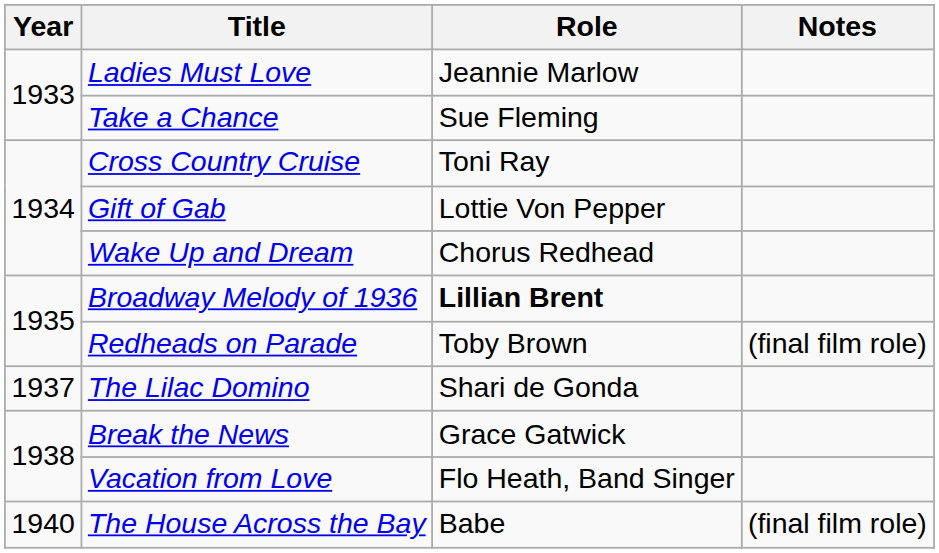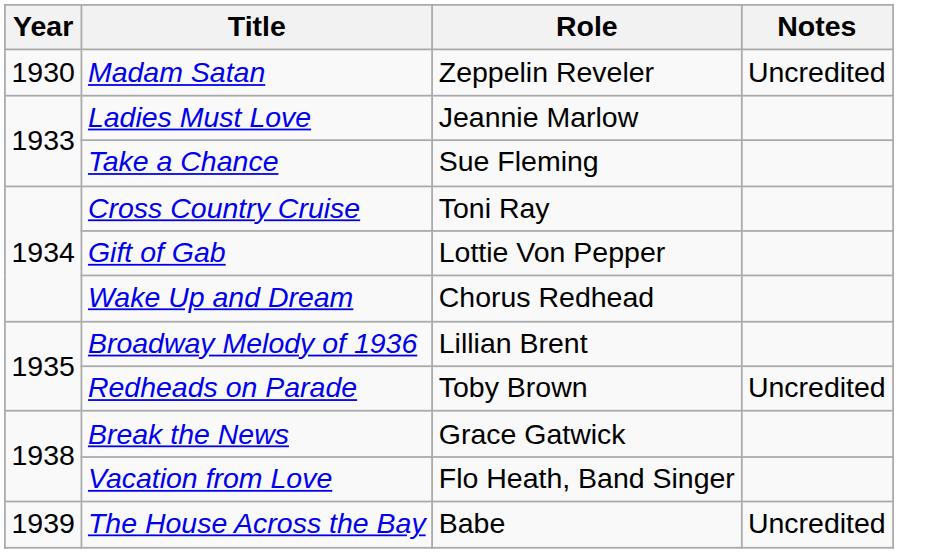+ row: 1930 | Madam Satan | Zeppelin Reveler | Uncredited
Broadway Melody of 1936 | Role: bold -> normal
Redheads on Parade | Notes: (final film role) -> Uncredited
- row: 1937 | The Lilac Domino | Shari de Gonda
The House Across the Bay | Year: 1940 -> 1939
The House Across the Bay | Notes: (final film role) -> Uncredited
